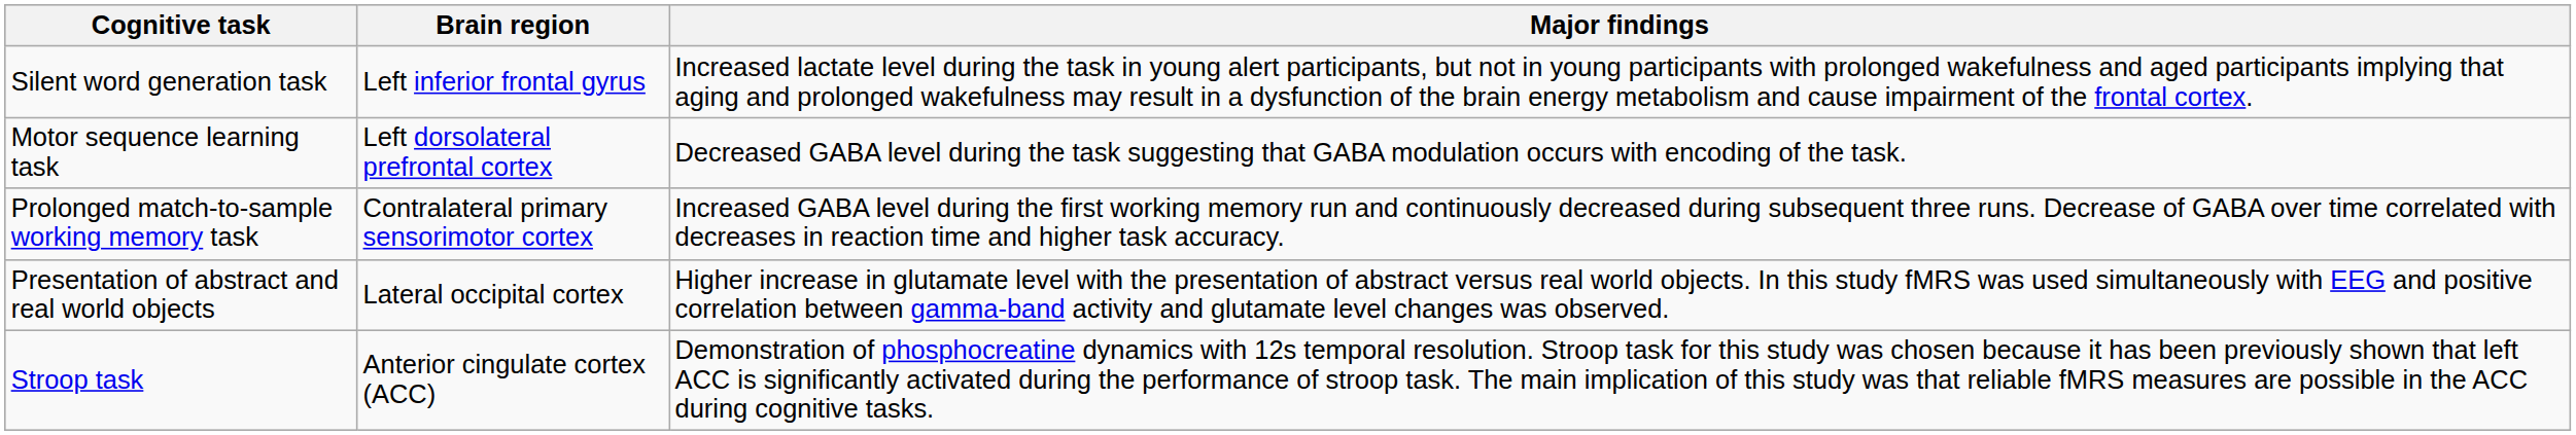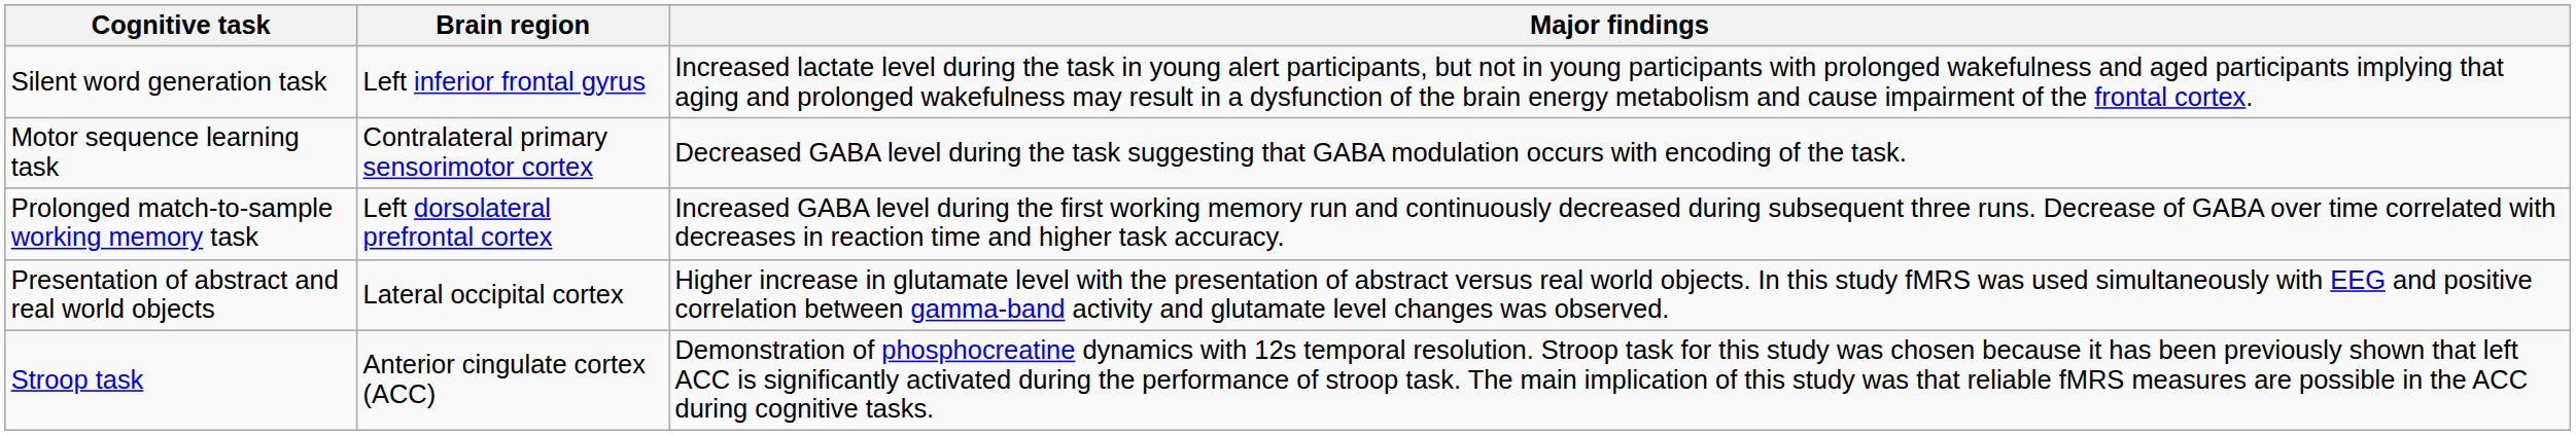Motor sequence learning task | Brain region: Left dorsolateral prefrontal cortex -> Contralateral primary sensorimotor cortex
Prolonged match-to-sample working memory task | Brain region: Contralateral primary sensorimotor cortex -> Left dorsolateral prefrontal cortex
